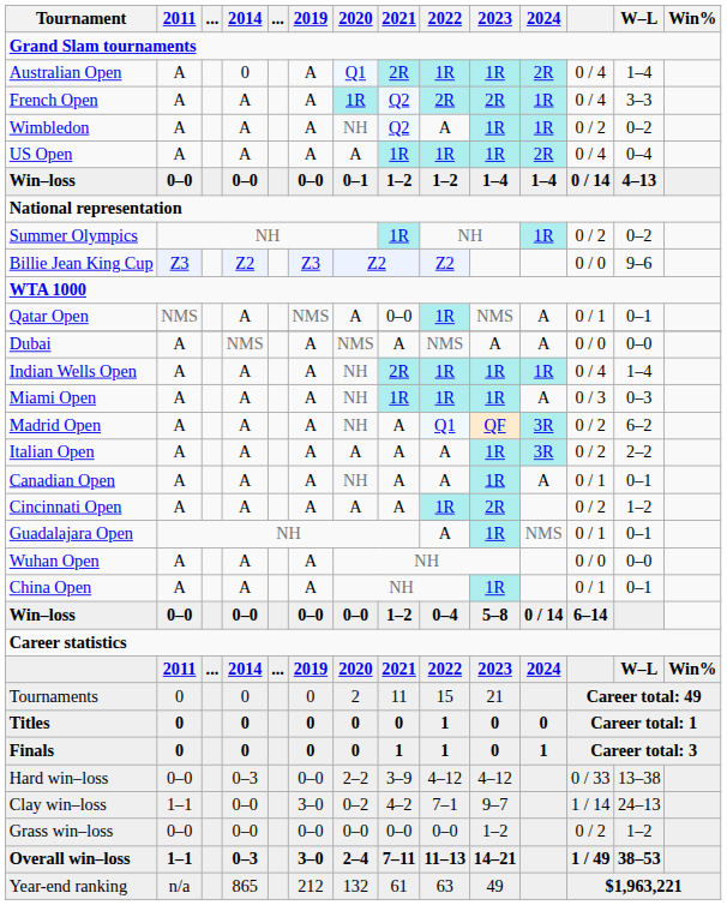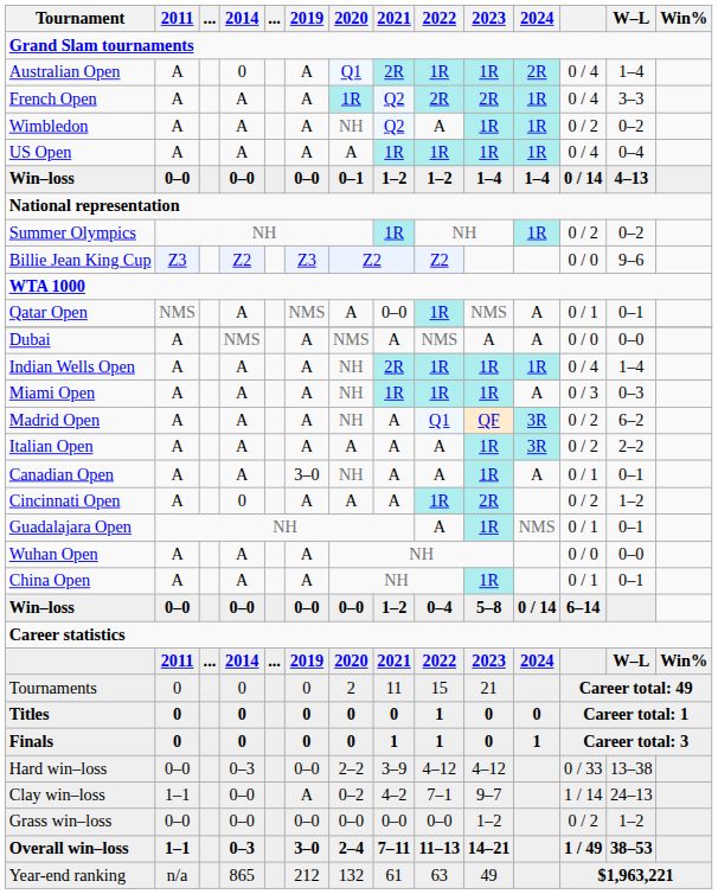US Open | 2024: 2R -> 1R
Canadian Open | 2019: A -> 3–0
Cincinnati Open | 2014: A -> 0
Clay win–loss | 2019: 3–0 -> A
